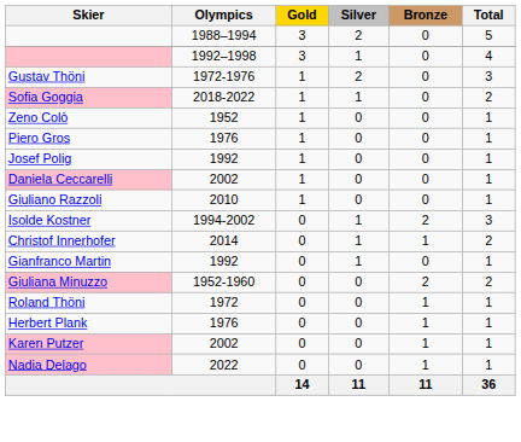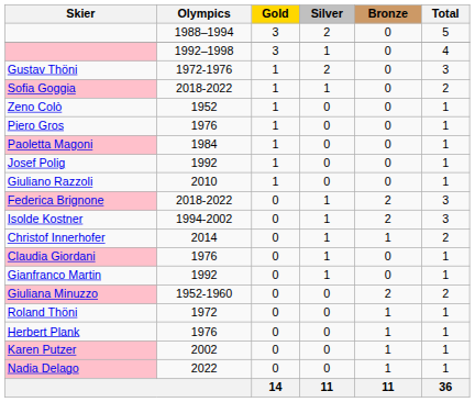+ row: Paoletta Magoni | 1984 | 1 | 0 | 0 | 1
- row: Daniela Ceccarelli | 2002 | 1 | 0 | 0 | 1
+ row: Federica Brignone | 2018-2022 | 0 | 1 | 2 | 3
+ row: Claudia Giordani | 1976 | 0 | 1 | 0 | 1
